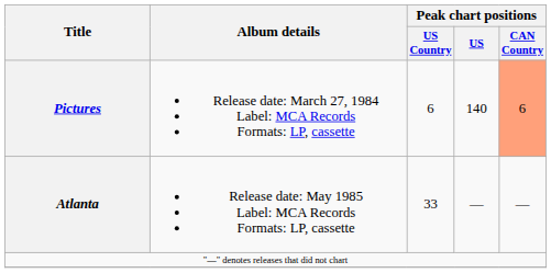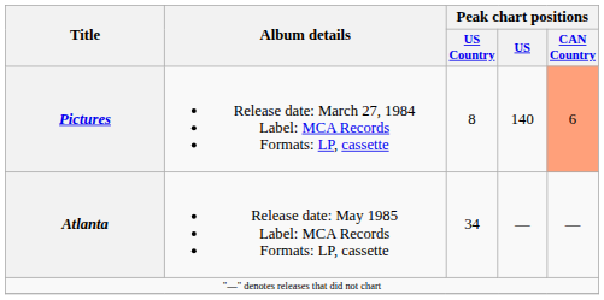Pictures | Peak chart positions / US Country: 6 -> 8
Atlanta | Peak chart positions / US Country: 33 -> 34
